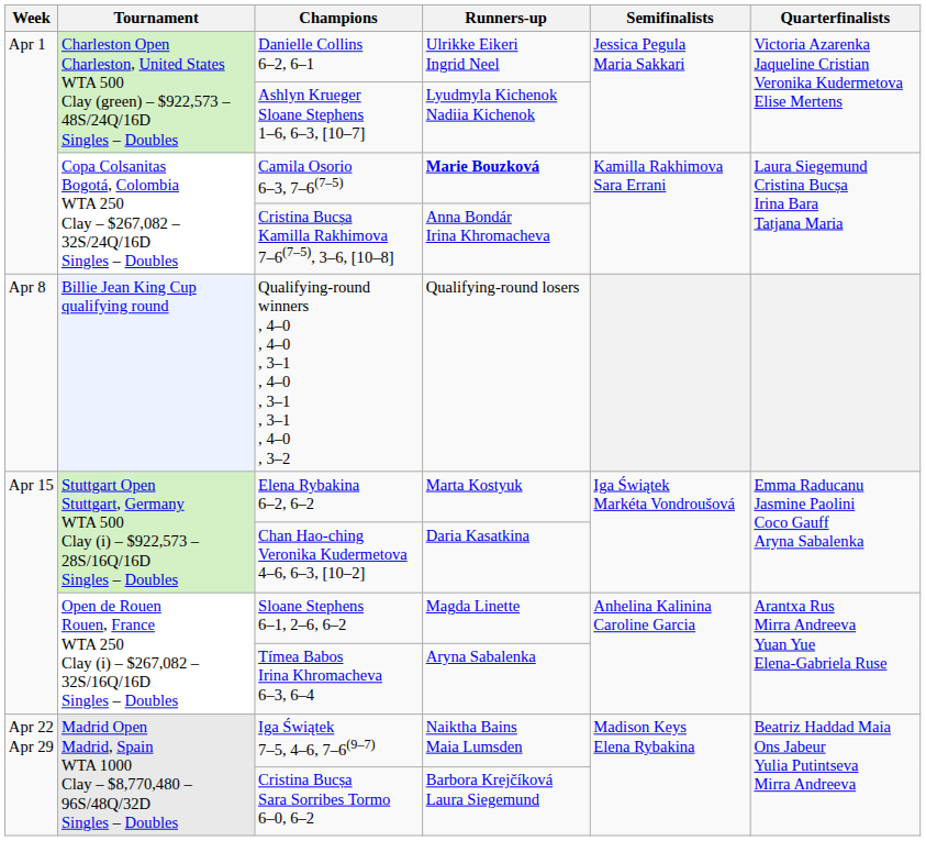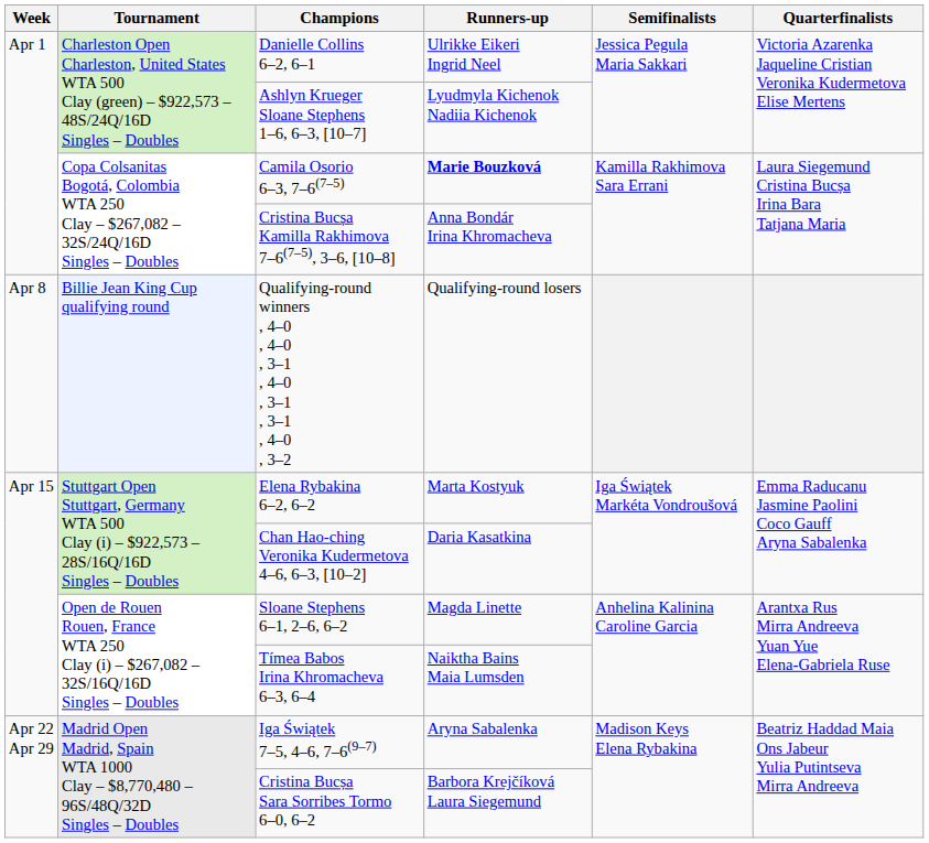Tímea Babos Irina Khromacheva 6–3, 6–4 | Runners-up: Aryna Sabalenka -> Naiktha Bains Maia Lumsden
Iga Świątek 7–5, 4–6, 7–6(9–7) | Runners-up: Naiktha Bains Maia Lumsden -> Aryna Sabalenka
